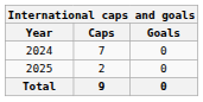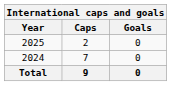rows swapped: 2024 <-> 2025
